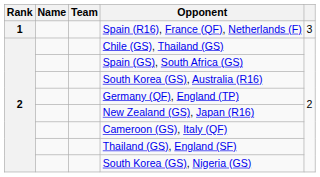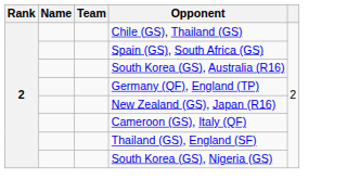- row: 1 | Spain (R16), France (QF), Netherlands (F) | 3
